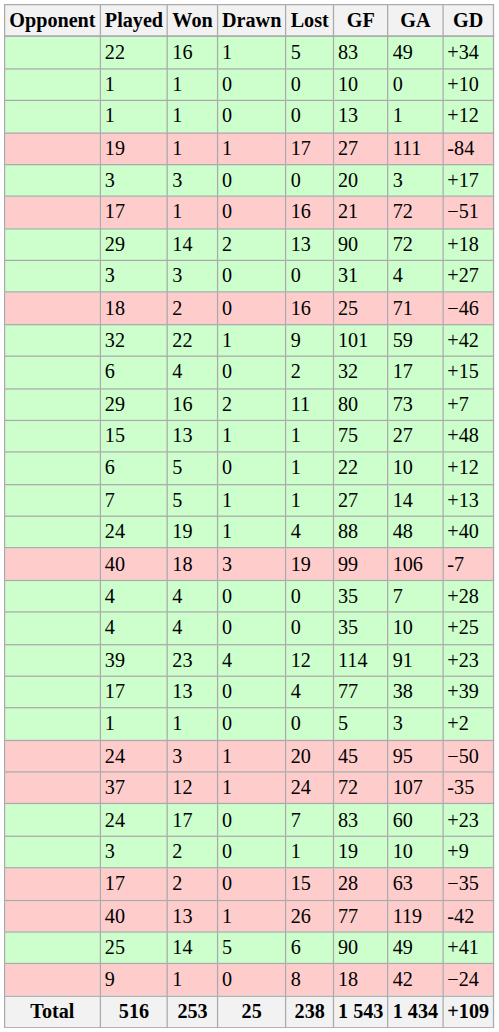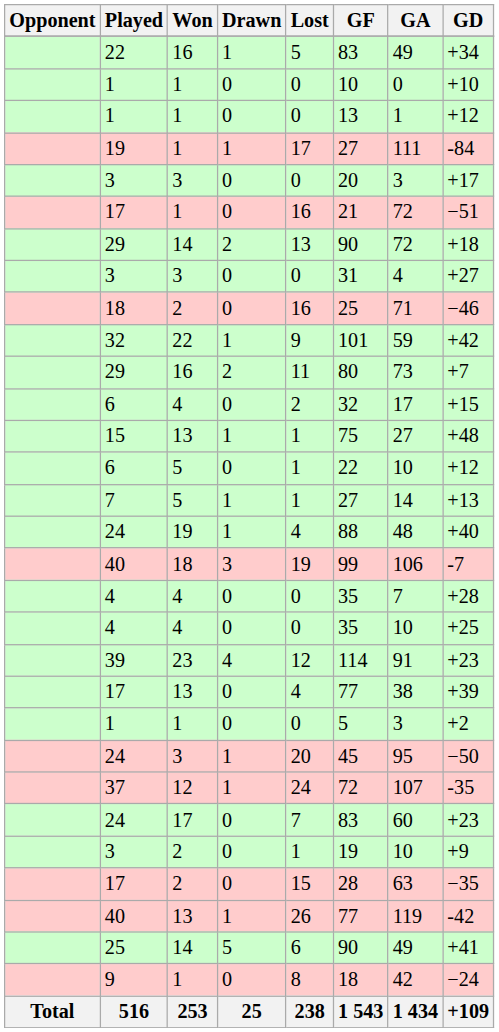rows swapped: 29 / 16 <-> 6 / 4
